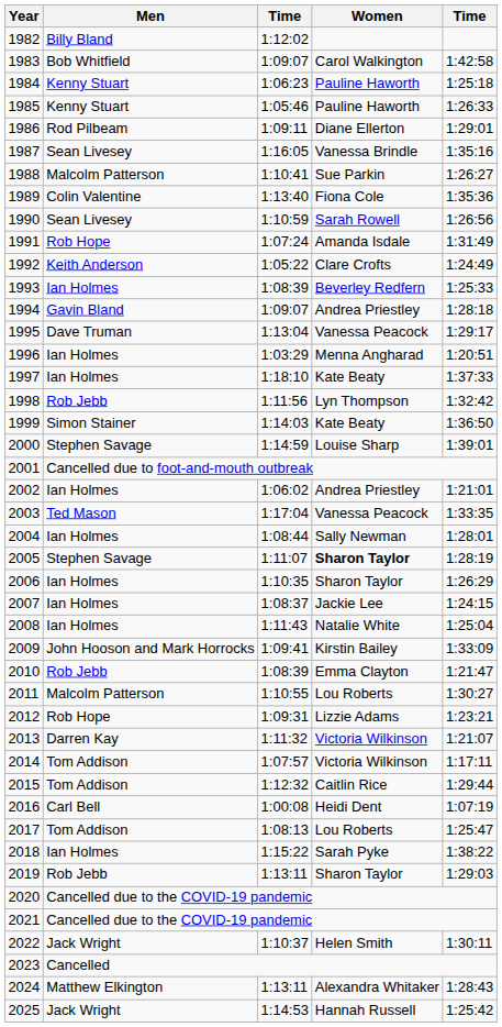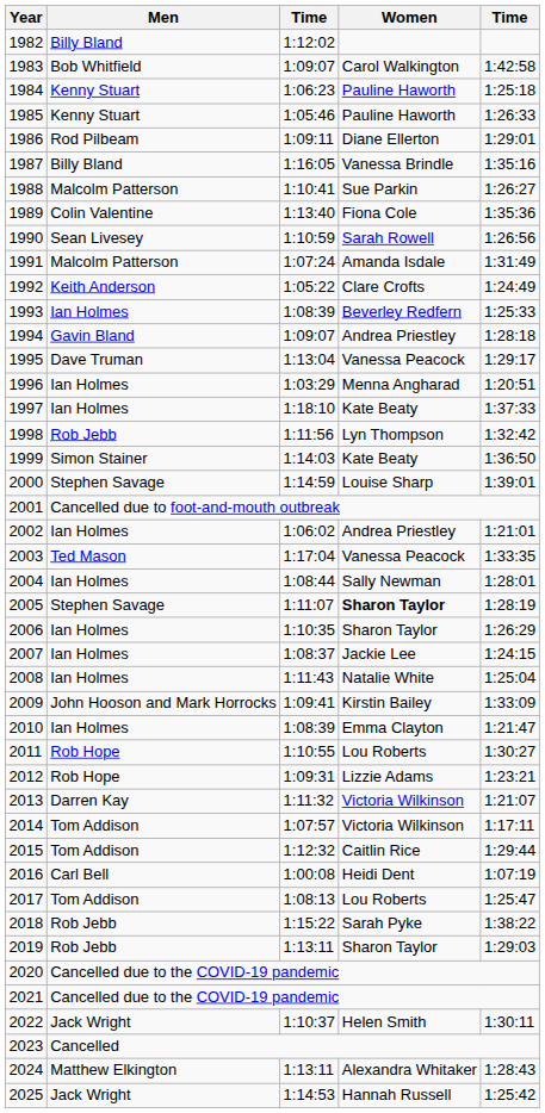1987 | Men: Sean Livesey -> Billy Bland
1991 | Men: Rob Hope -> Malcolm Patterson
2010 | Men: Rob Jebb -> Ian Holmes
2011 | Men: Malcolm Patterson -> Rob Hope
2018 | Men: Ian Holmes -> Rob Jebb
